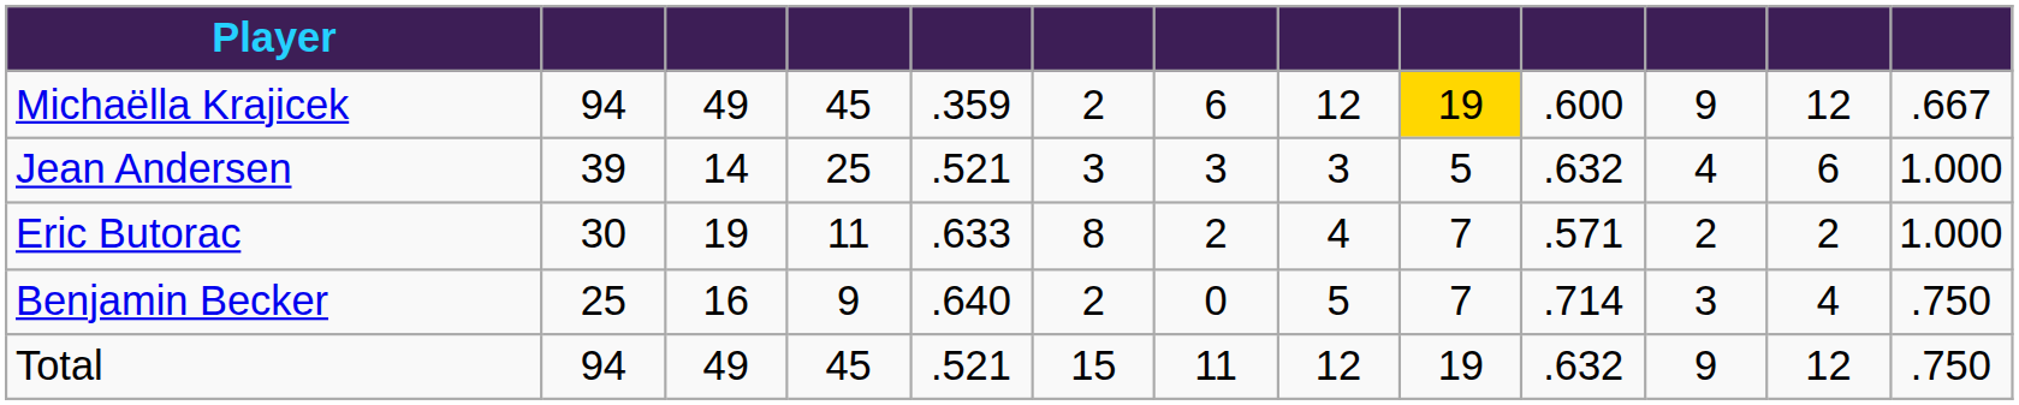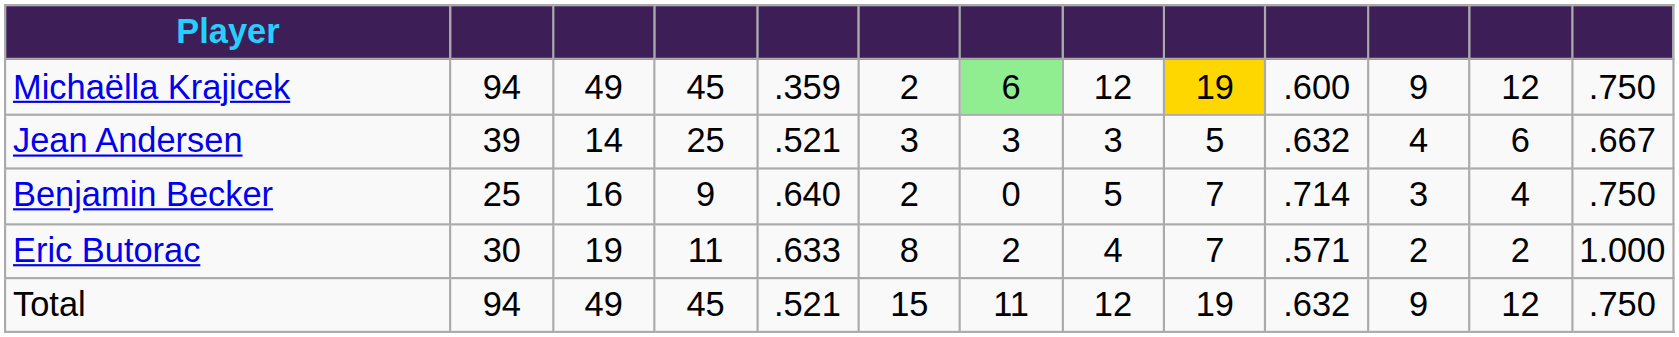Michaëlla Krajicek | column 7: no background -> lightgreen background
Michaëlla Krajicek | column 13: .667 -> .750
Jean Andersen | column 13: 1.000 -> .667
rows swapped: Benjamin Becker <-> Eric Butorac
